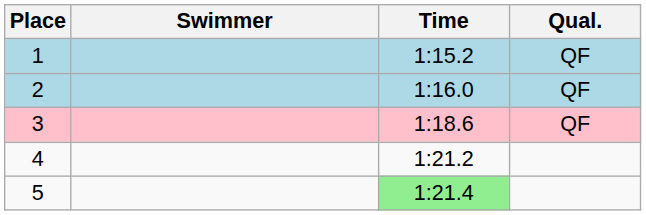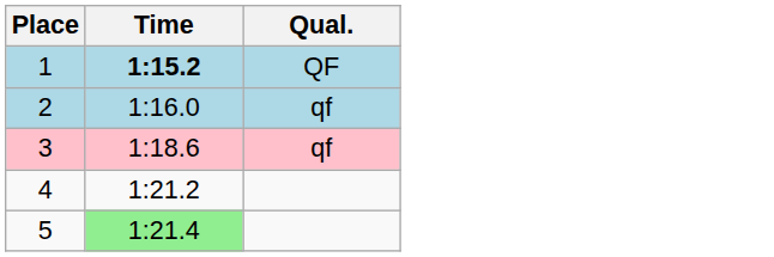- column: Swimmer
1 | Time: normal -> bold
2 | Qual.: QF -> qf
3 | Qual.: QF -> qf
